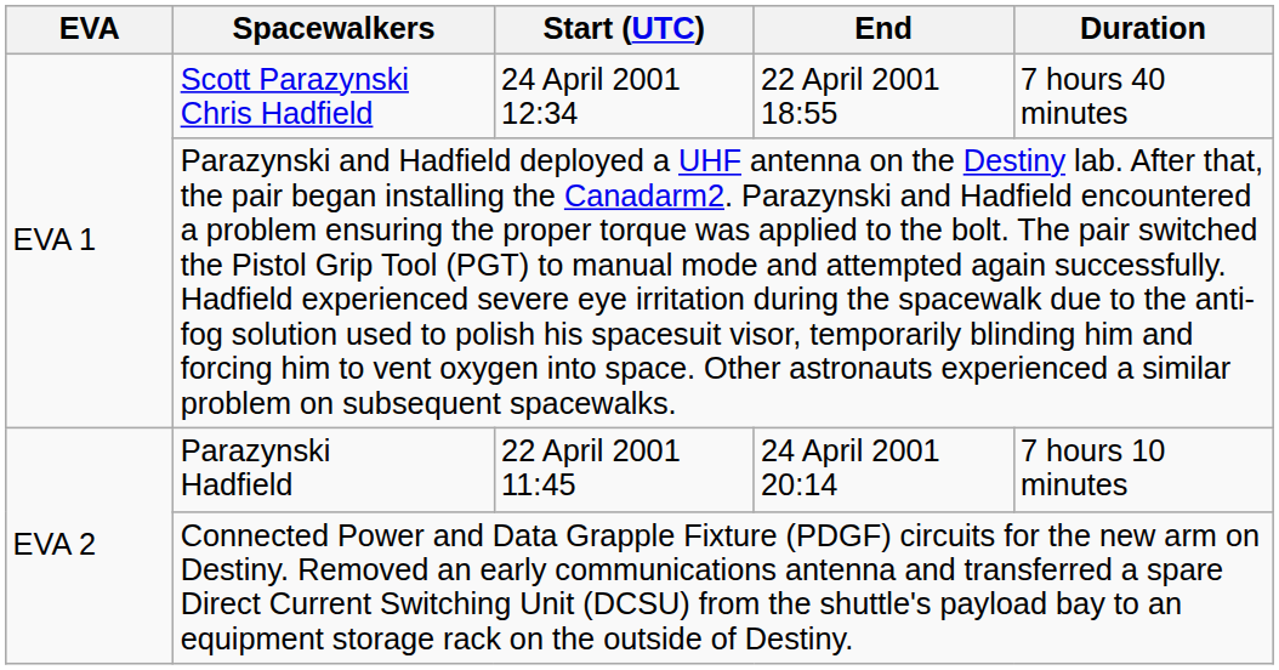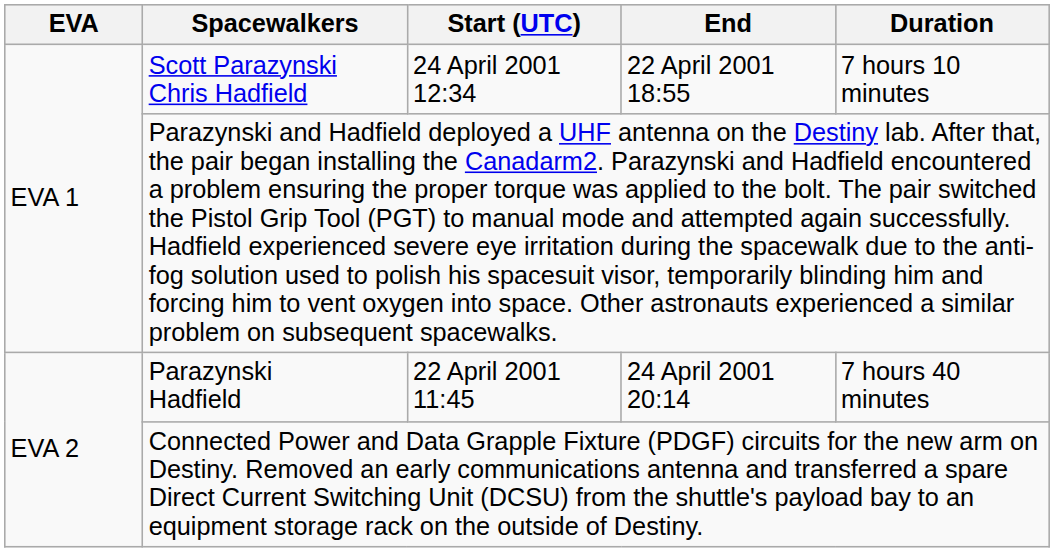Scott Parazynski Chris Hadfield | Duration: 7 hours 40 minutes -> 7 hours 10 minutes
Parazynski Hadfield | Duration: 7 hours 10 minutes -> 7 hours 40 minutes
